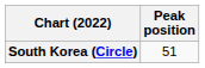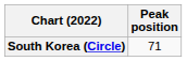South Korea (Circle) | Peak position: 51 -> 71
